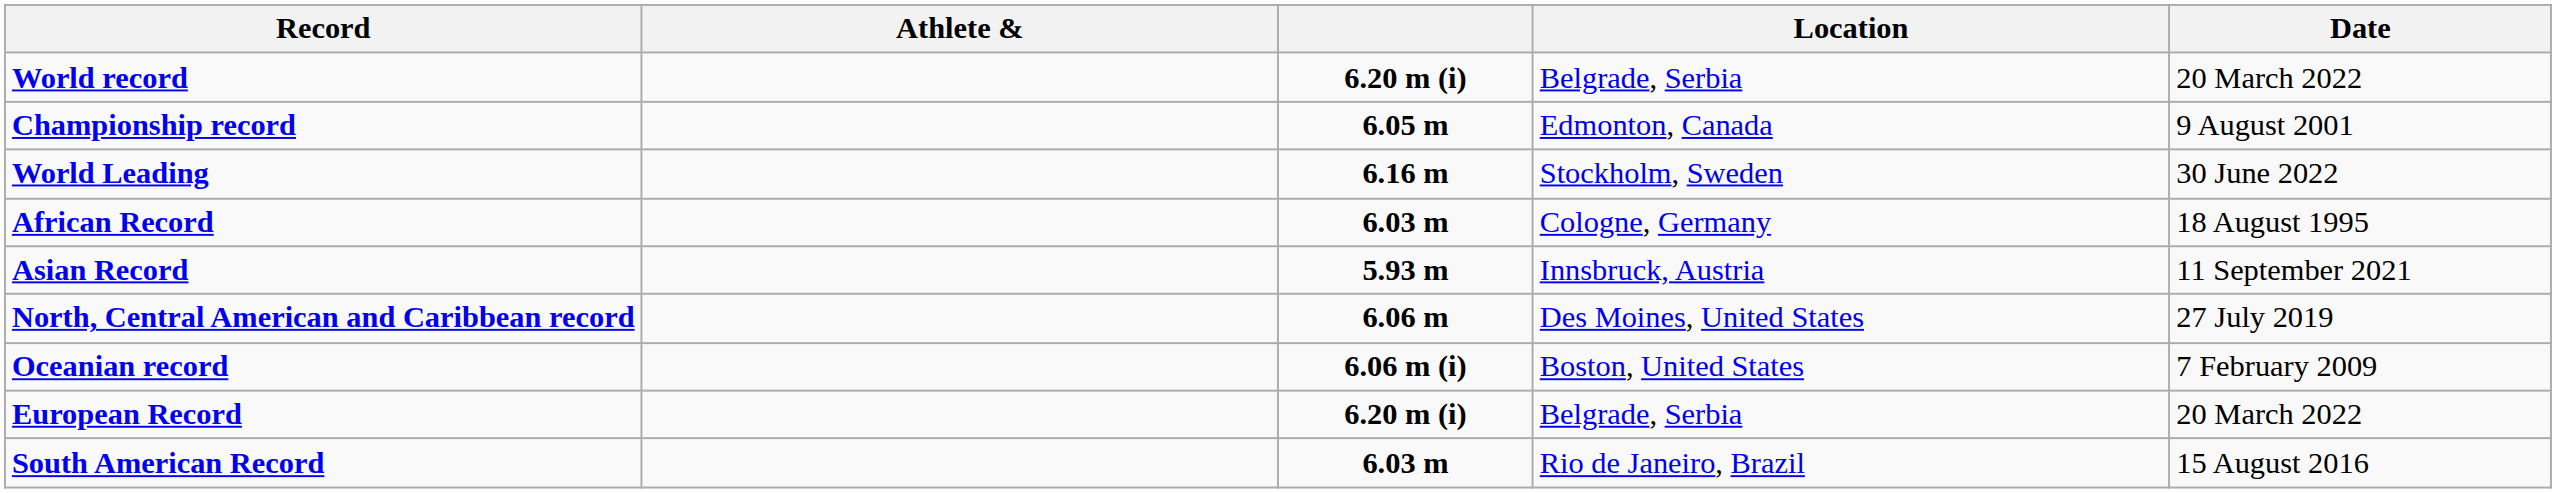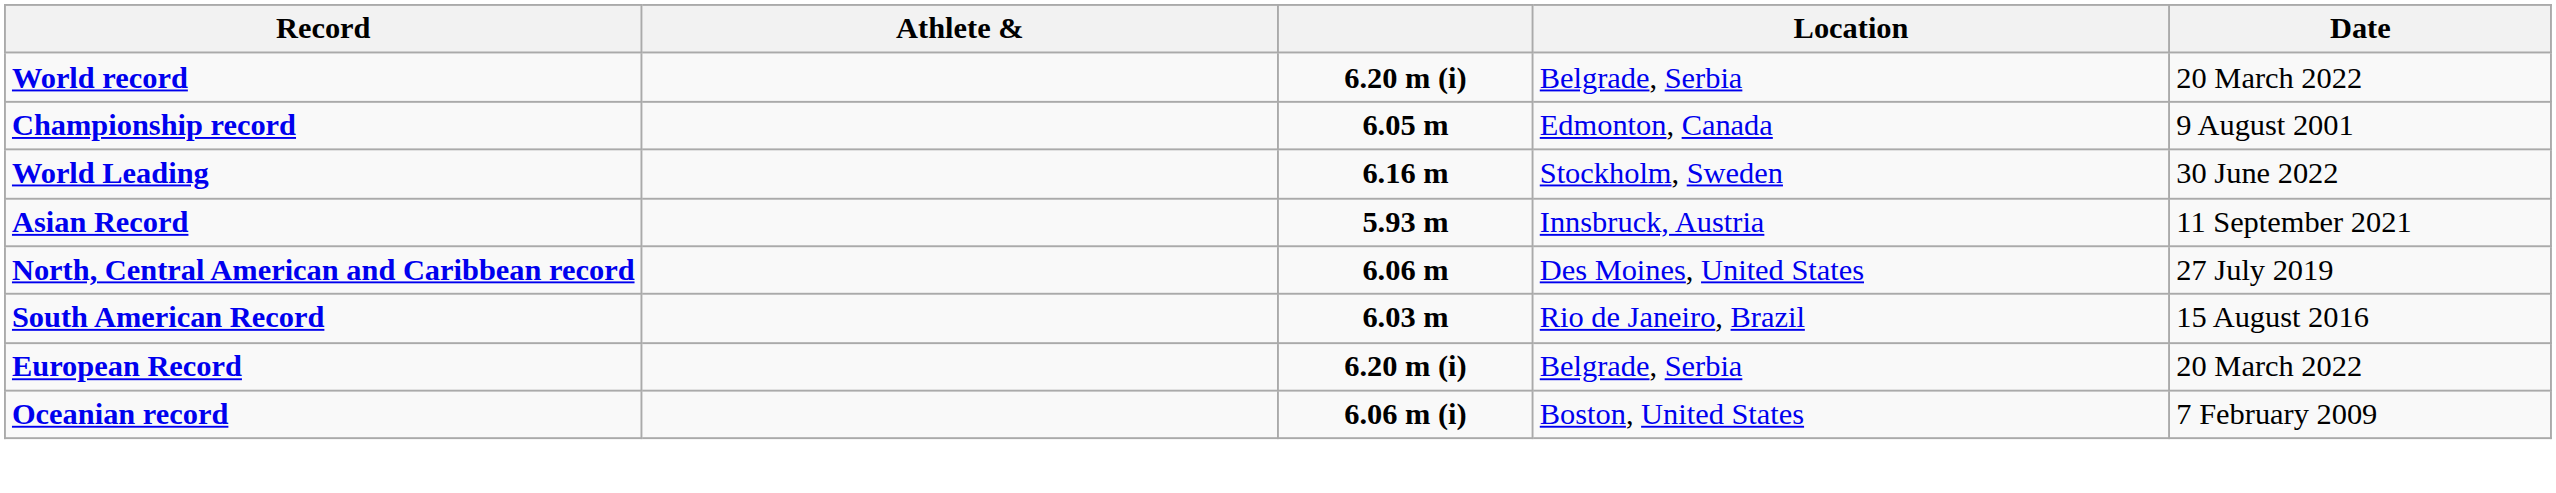- row: African Record | 6.03 m | Cologne, Germany | 18 August 1995
rows swapped: South American Record <-> Oceanian record
